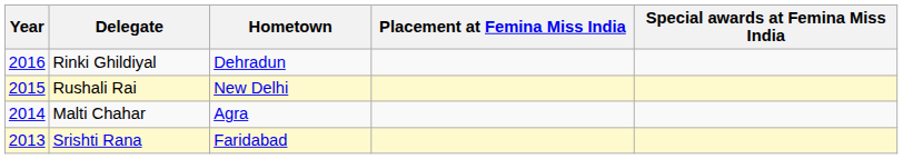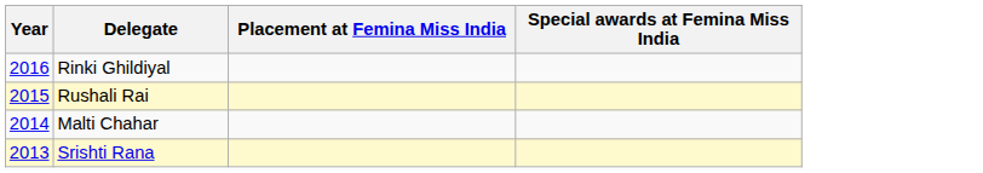- column: Hometown | Dehradun | New Delhi | Agra | Faridabad
